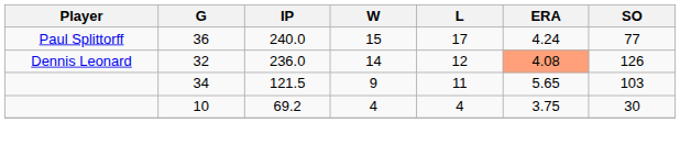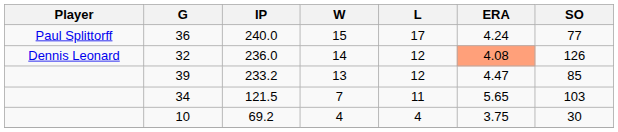+ row: 39 | 233.2 | 13 | 12 | 4.47 | 85
34 | W: 9 -> 7
